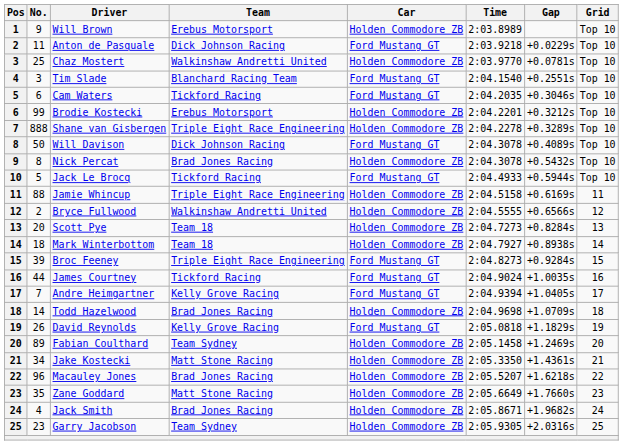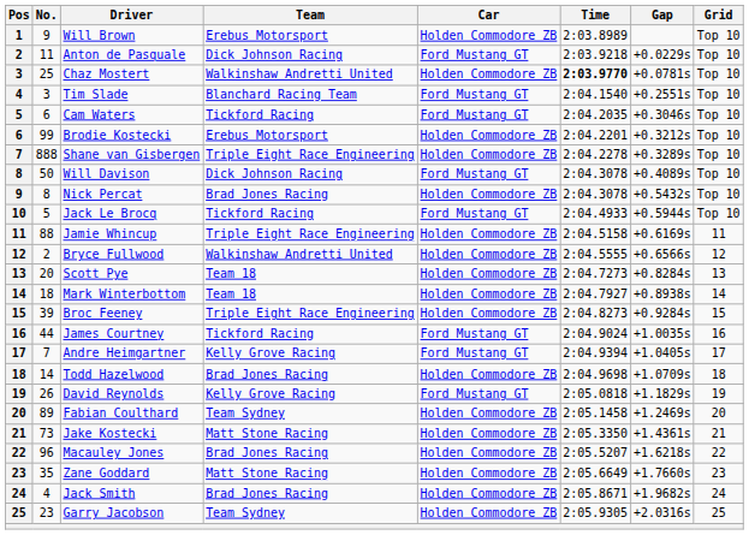Chaz Mostert | Time: normal -> bold
Broc Feeney | Car: Ford Mustang GT -> Holden Commodore ZB
Jake Kostecki | No.: 34 -> 73
